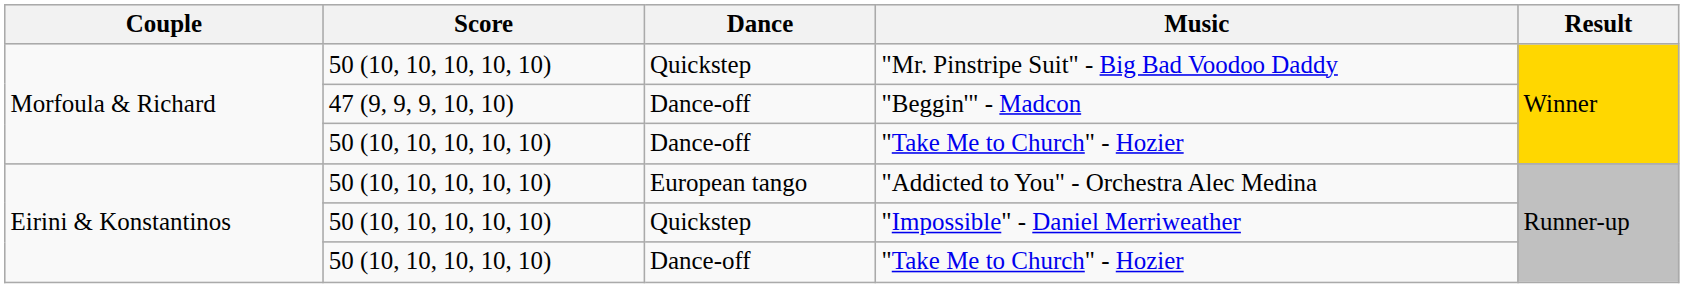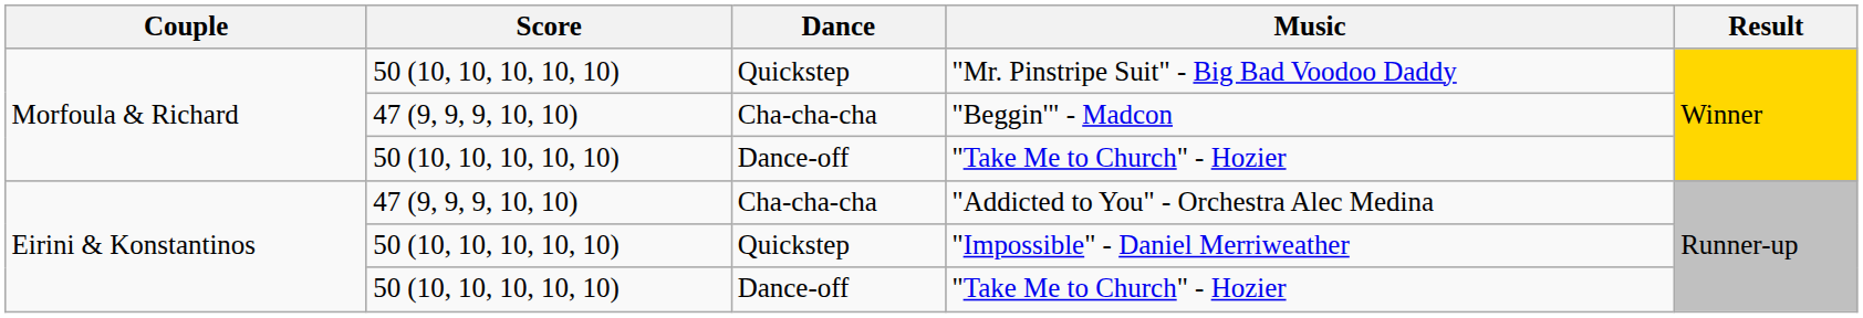"Beggin'" - Madcon | Dance: Dance-off -> Cha-cha-cha
"Addicted to You" - Orchestra Alec Medina | Score: 50 (10, 10, 10, 10, 10) -> 47 (9, 9, 9, 10, 10)
"Addicted to You" - Orchestra Alec Medina | Dance: European tango -> Cha-cha-cha
